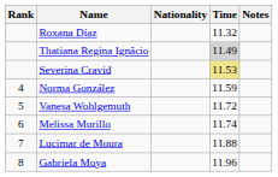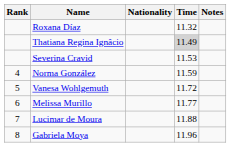Severina Cravid | Time: khaki background -> no background
Melissa Murillo | Time: 11.74 -> 11.77
